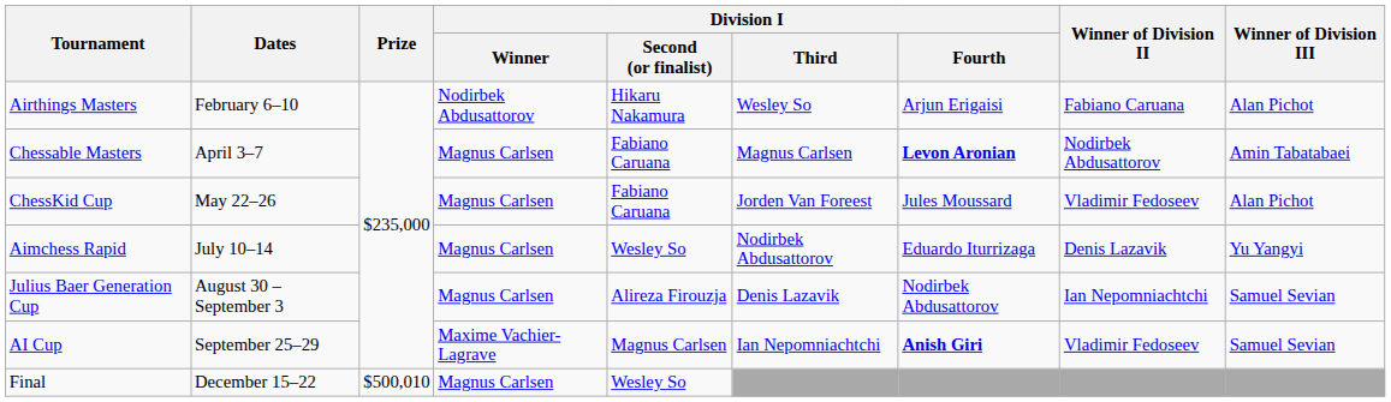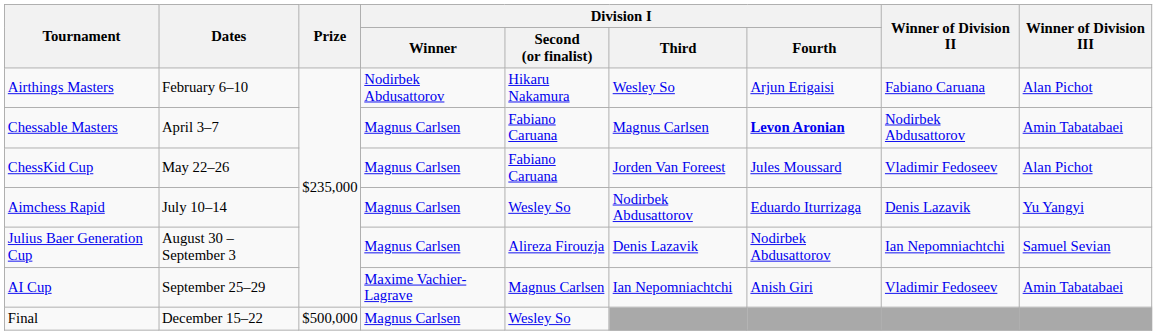AI Cup | Division I / Fourth: bold -> normal
AI Cup | Winner of Division III: Samuel Sevian -> Amin Tabatabaei
Final | Prize: $500,010 -> $500,000
